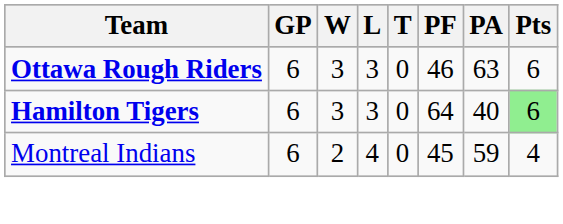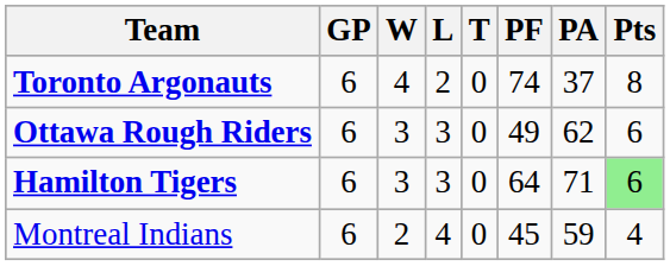+ row: Toronto Argonauts | 6 | 4 | 2 | 0 | 74 | 37 | 8
Ottawa Rough Riders | PF: 46 -> 49
Ottawa Rough Riders | PA: 63 -> 62
Hamilton Tigers | PA: 40 -> 71
